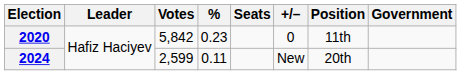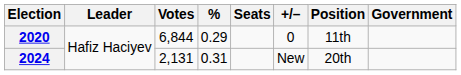2020 | Votes: 5,842 -> 6,844
2020 | %: 0.23 -> 0.29
2024 | Votes: 2,599 -> 2,131
2024 | %: 0.11 -> 0.31
